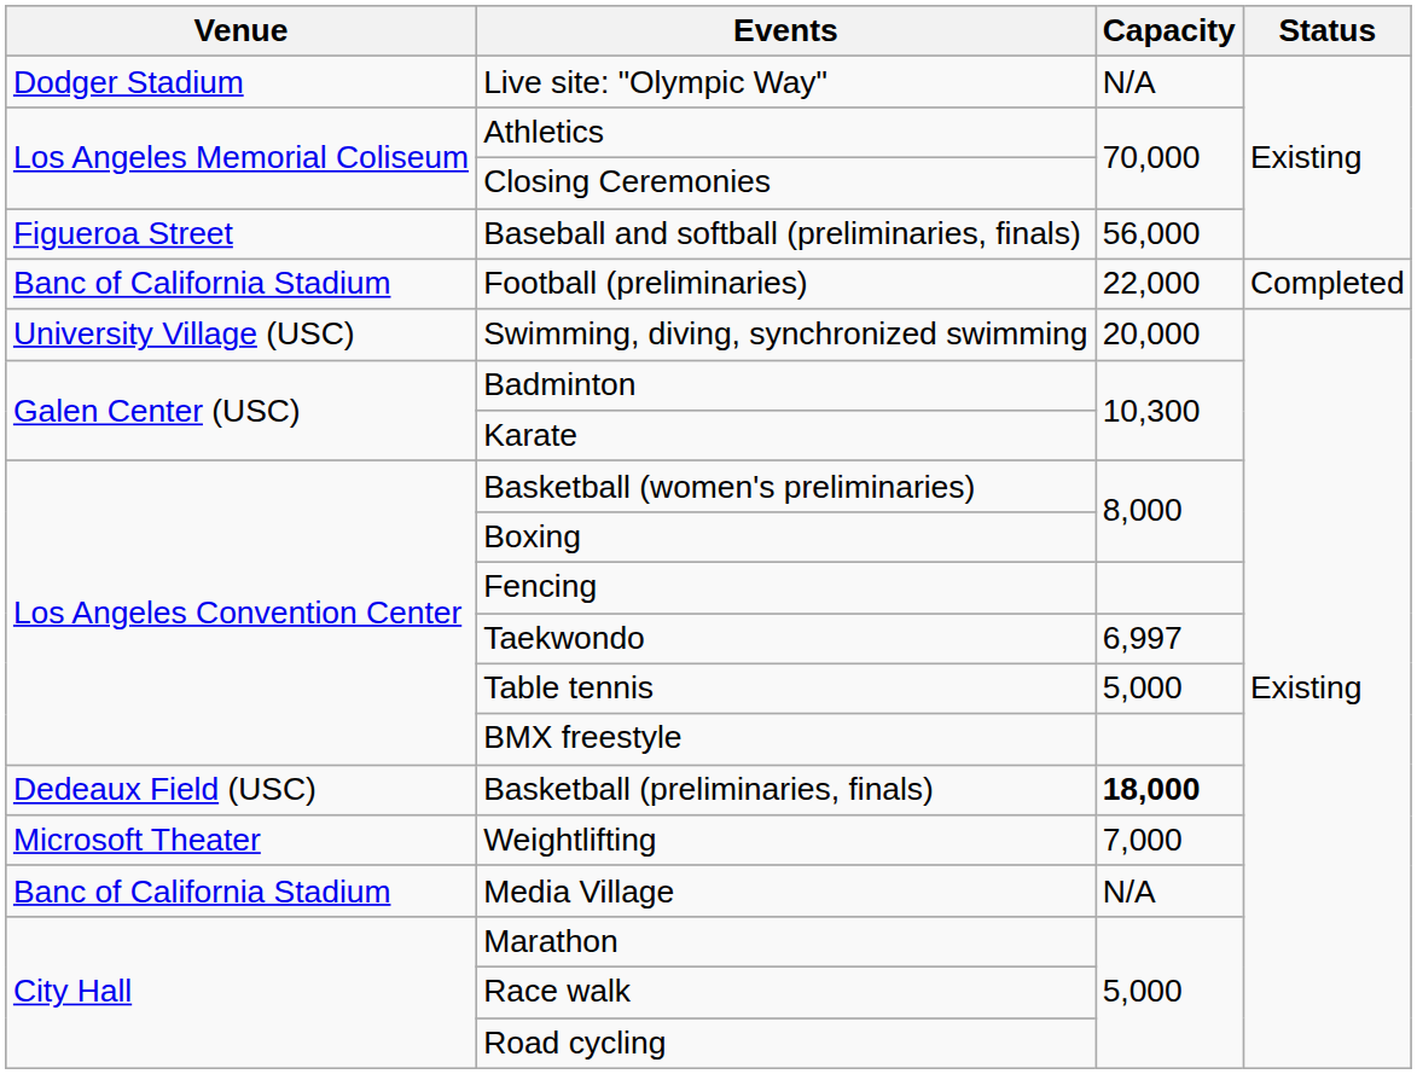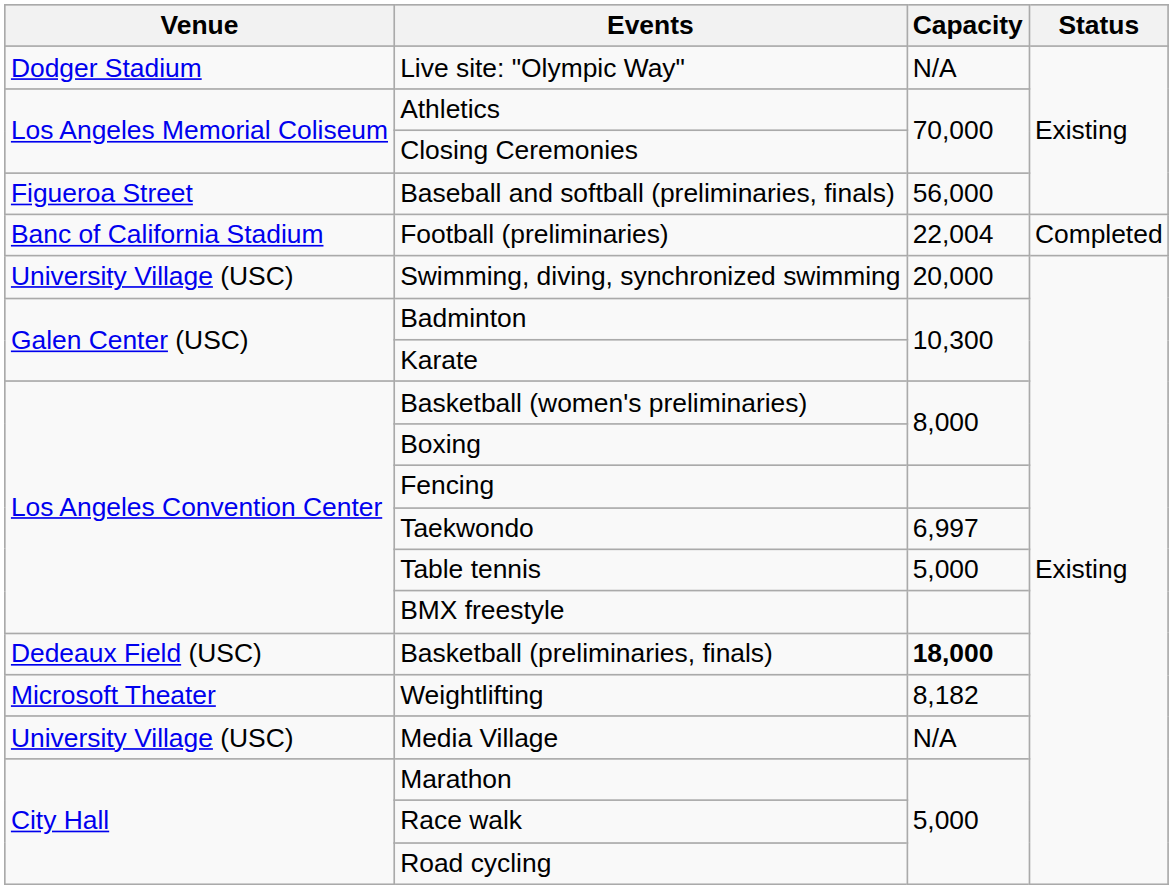Football (preliminaries) | Capacity: 22,000 -> 22,004
Weightlifting | Capacity: 7,000 -> 8,182
Media Village | Venue: Banc of California Stadium -> University Village (USC)
